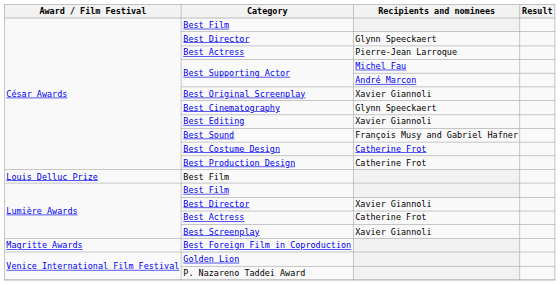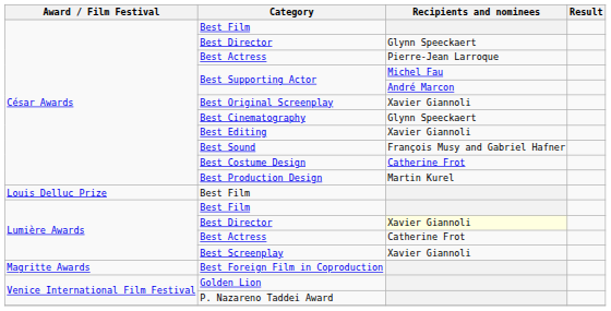Best Production Design | Recipients and nominees: Catherine Frot -> Martin Kurel
Lumière Awards / Best Director | Recipients and nominees: no background -> lightyellow background
